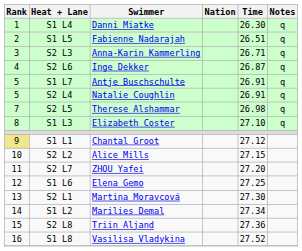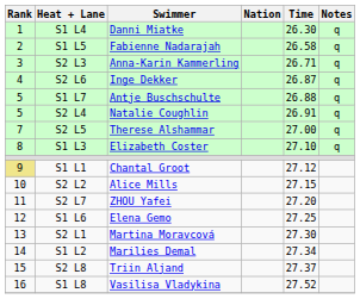S1 L5 | Time: 26.51 -> 26.58
S1 L7 | Time: 26.91 -> 26.88
S2 L5 | Time: 26.98 -> 27.00
S2 L8 | Time: 27.36 -> 27.37
